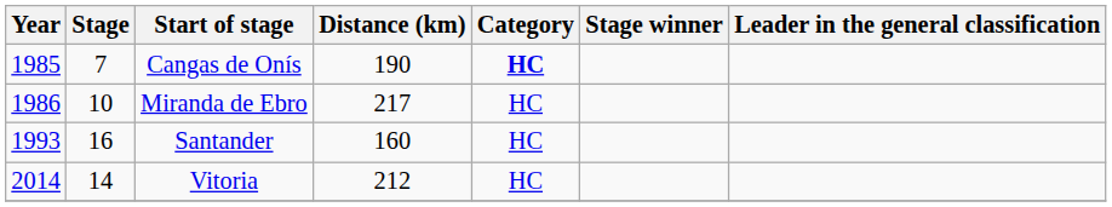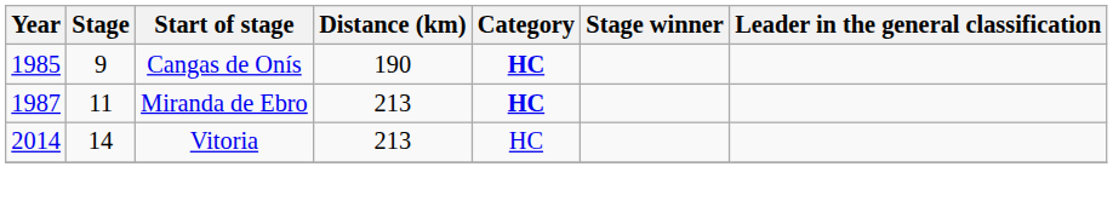Cangas de Onís | Stage: 7 -> 9
Miranda de Ebro | Year: 1986 -> 1987
Miranda de Ebro | Stage: 10 -> 11
Miranda de Ebro | Distance (km): 217 -> 213
Miranda de Ebro | Category: normal -> bold
- row: 1993 | 16 | Santander | 160 | HC
Vitoria | Distance (km): 212 -> 213
